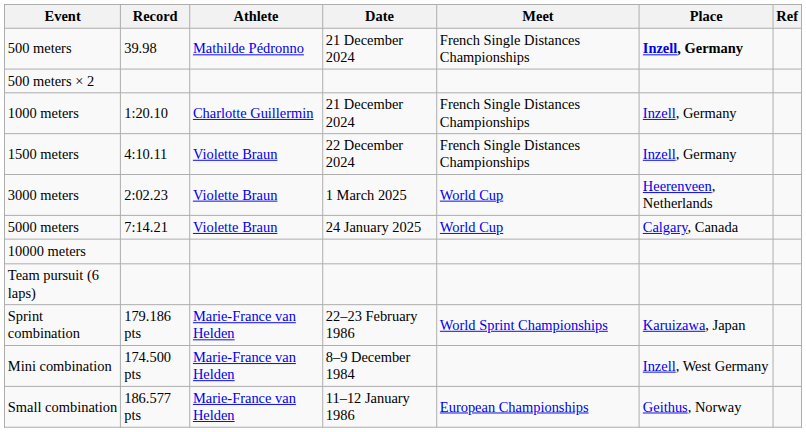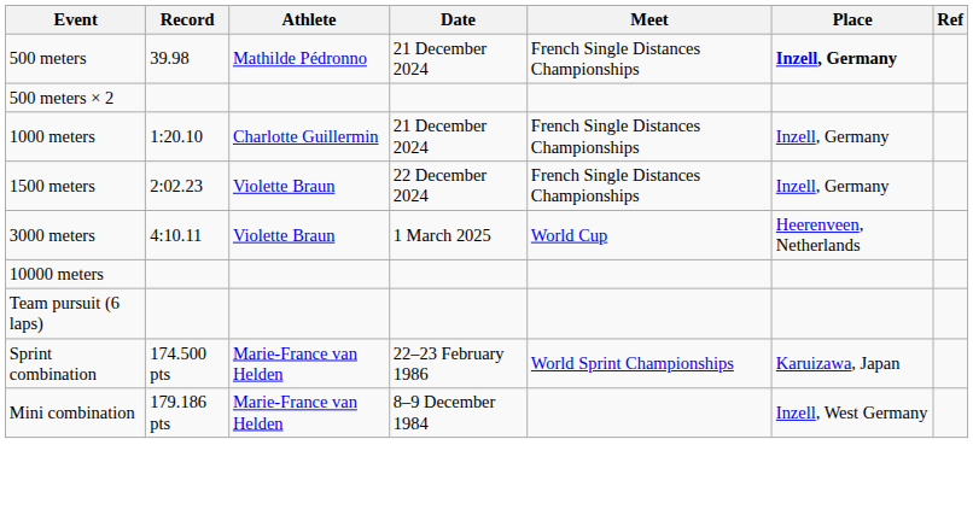1500 meters | Record: 4:10.11 -> 2:02.23
3000 meters | Record: 2:02.23 -> 4:10.11
- row: 5000 meters | 7:14.21 | Violette Braun | 24 January 2025 | World Cup | Calgary, Canada
Sprint combination | Record: 179.186 pts -> 174.500 pts
Mini combination | Record: 174.500 pts -> 179.186 pts
- row: Small combination | 186.577 pts | Marie-France van Helden | 11–12 January 1986 | European Championships | Geithus, Norway
